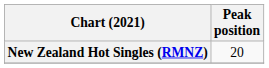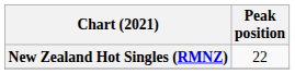New Zealand Hot Singles (RMNZ) | Peak position: 20 -> 22
